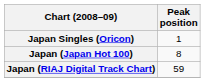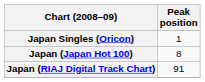Japan (RIAJ Digital Track Chart) | Peak position: 59 -> 91
